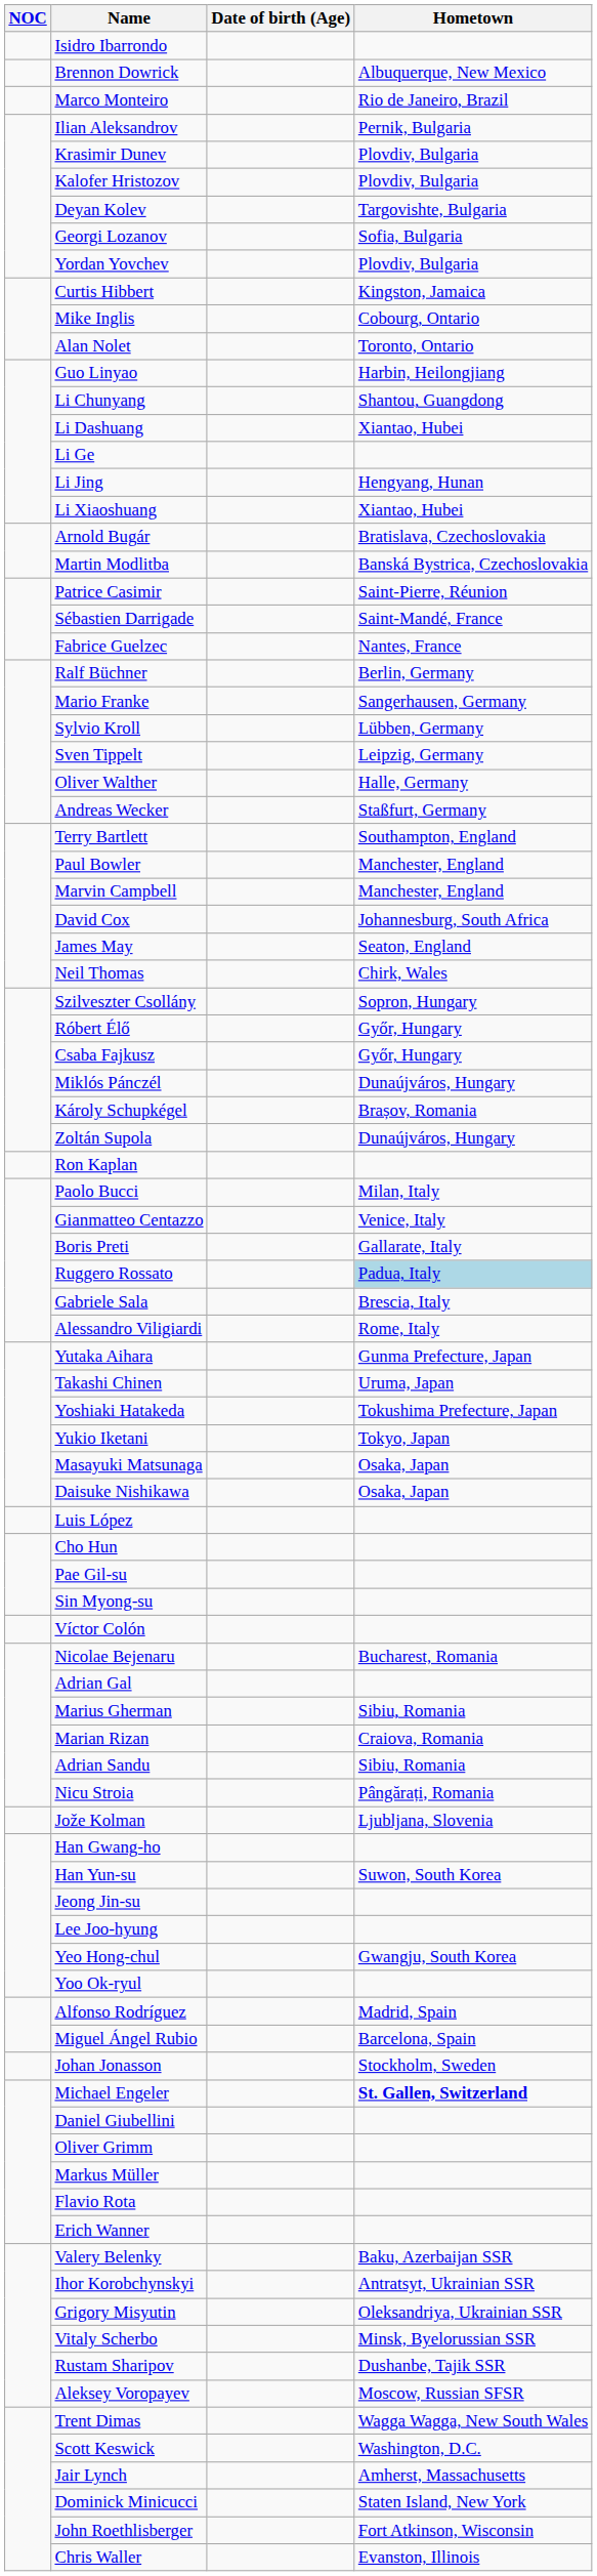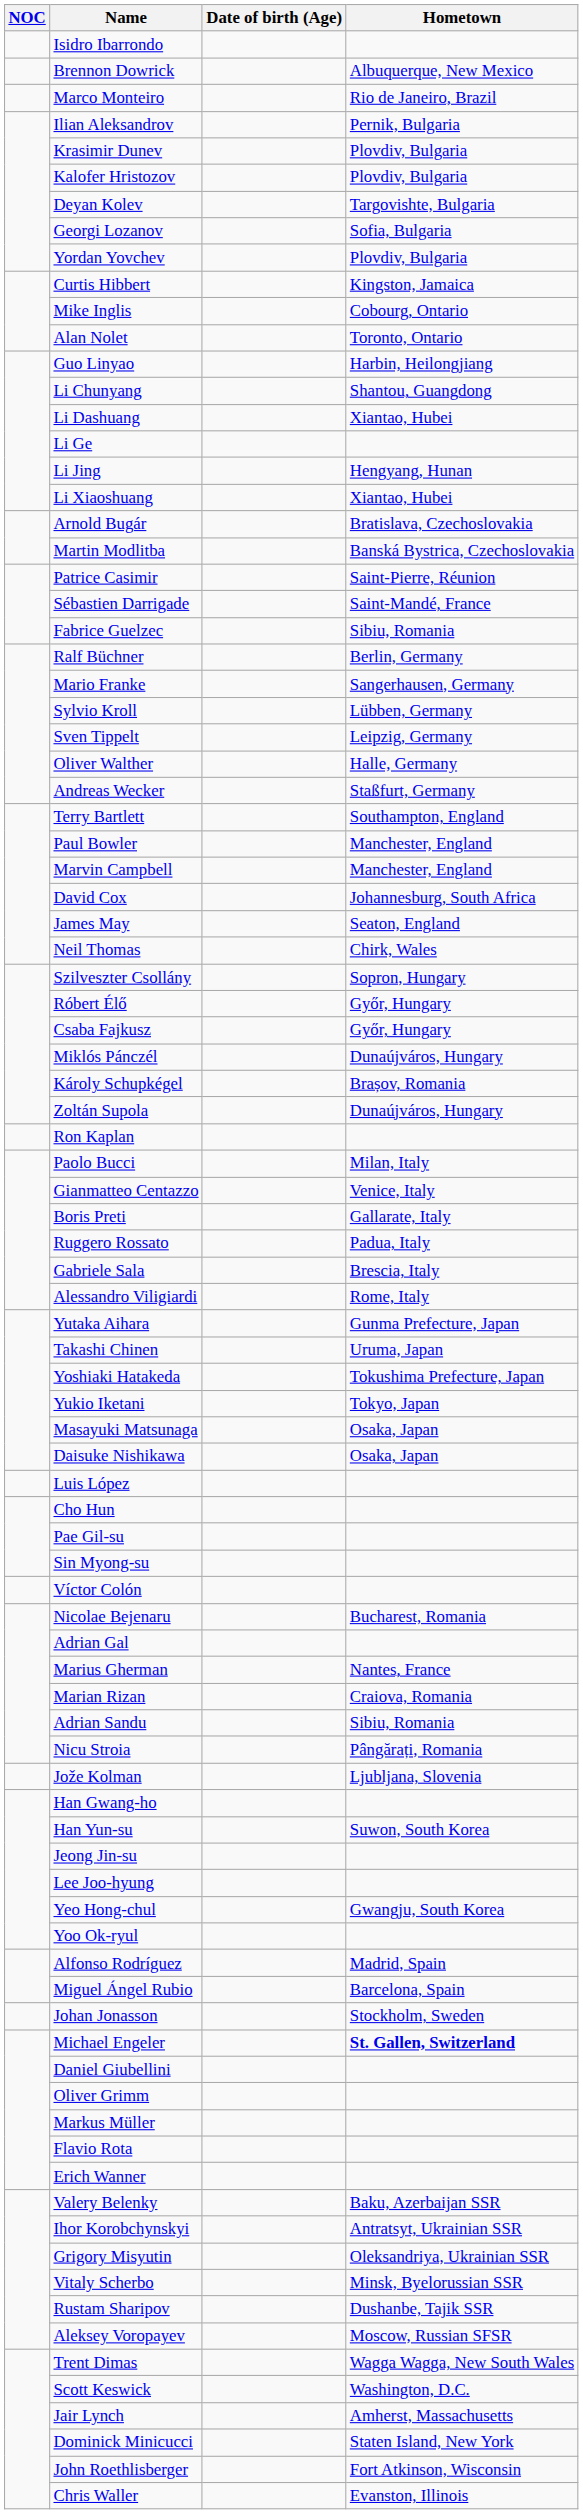Fabrice Guelzec | Hometown: Nantes, France -> Sibiu, Romania
Ruggero Rossato | Hometown: lightblue background -> no background
Marius Gherman | Hometown: Sibiu, Romania -> Nantes, France
